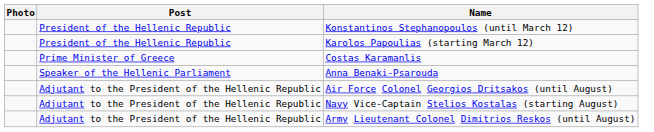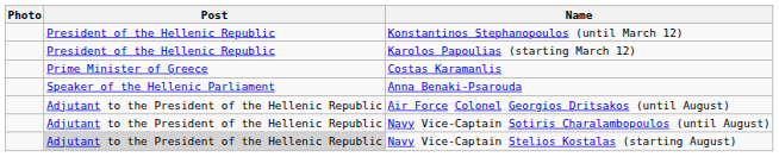+ row: Adjutant to the President of the Hellenic Republic | Navy Vice-Captain Sotiris Charalambopoulos (until August)
Navy Vice-Captain Stelios Kostalas (starting August) | Post: no background -> lightgrey background
- row: Adjutant to the President of the Hellenic Republic | Army Lieutenant Colonel Dimitrios Reskos (until August)
